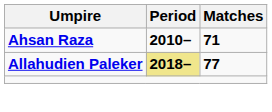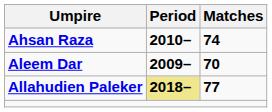Ahsan Raza | Matches: 71 -> 74
+ row: Aleem Dar | 2009– | 70
